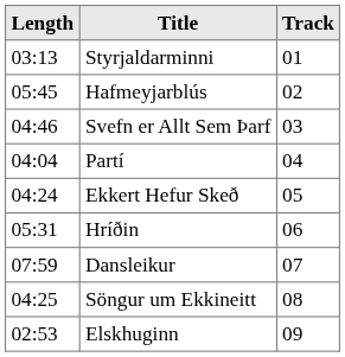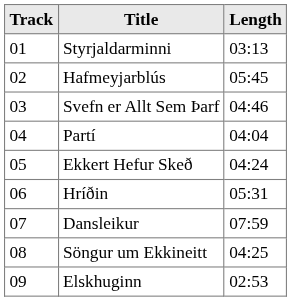columns swapped: Track <-> Length
